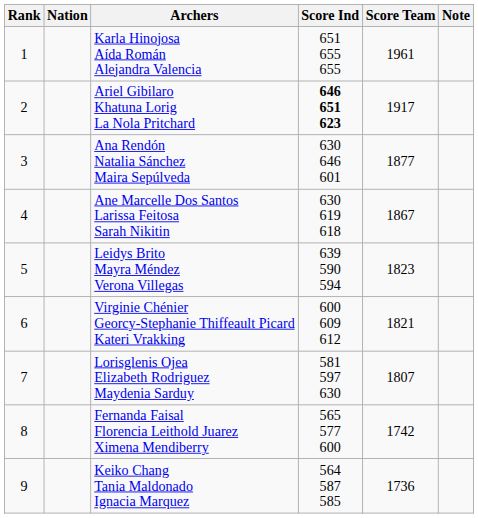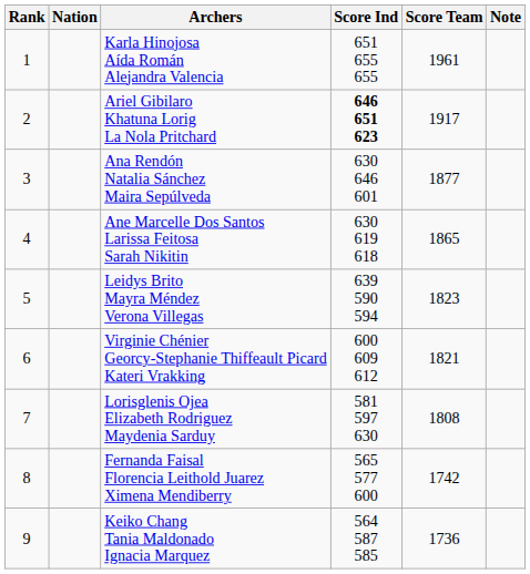Ane Marcelle Dos Santos Larissa Feitosa Sarah Nikitin | Score Team: 1867 -> 1865
Lorisglenis Ojea Elizabeth Rodriguez Maydenia Sarduy | Score Team: 1807 -> 1808
